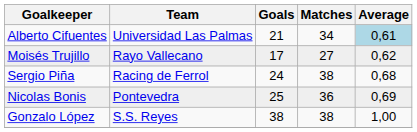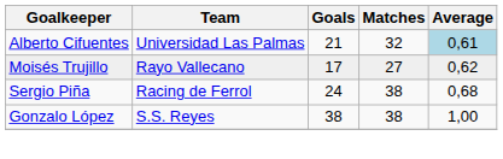Alberto Cifuentes | Matches: 34 -> 32
- row: Nicolas Bonis | Pontevedra | 25 | 36 | 0,69
